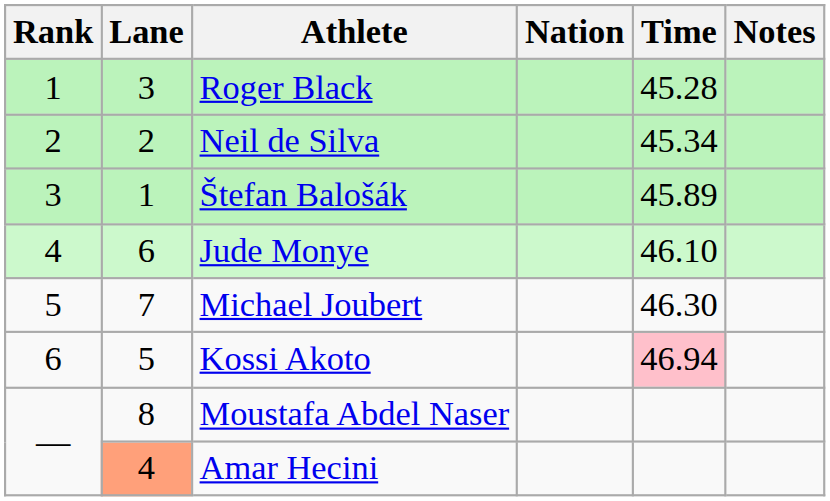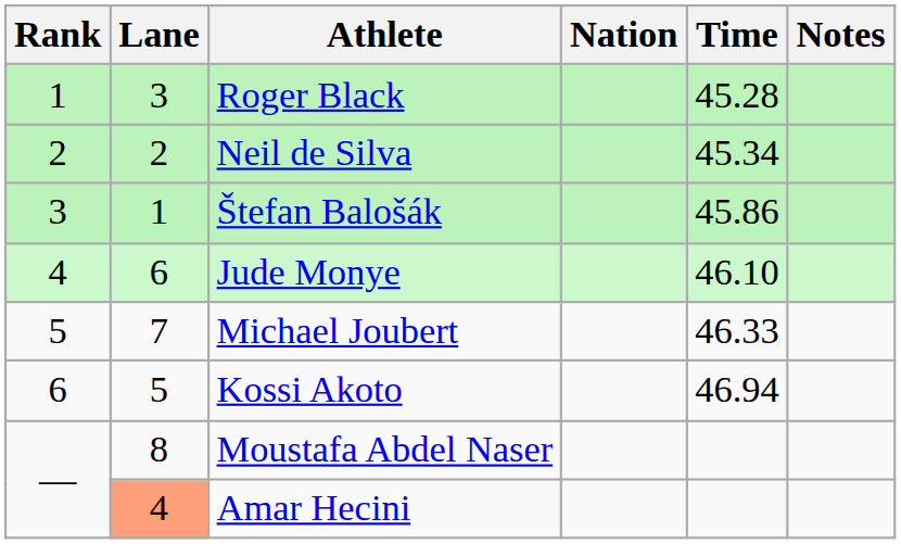Štefan Balošák | Time: 45.89 -> 45.86
Michael Joubert | Time: 46.30 -> 46.33
Kossi Akoto | Time: pink background -> no background
